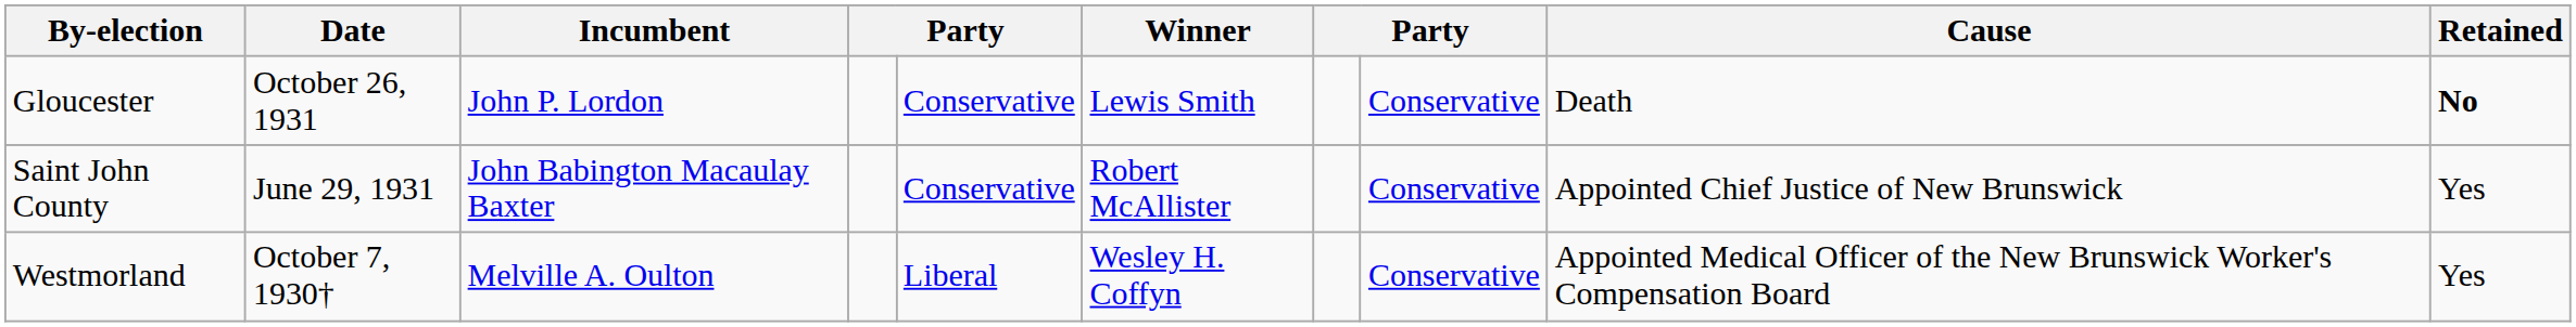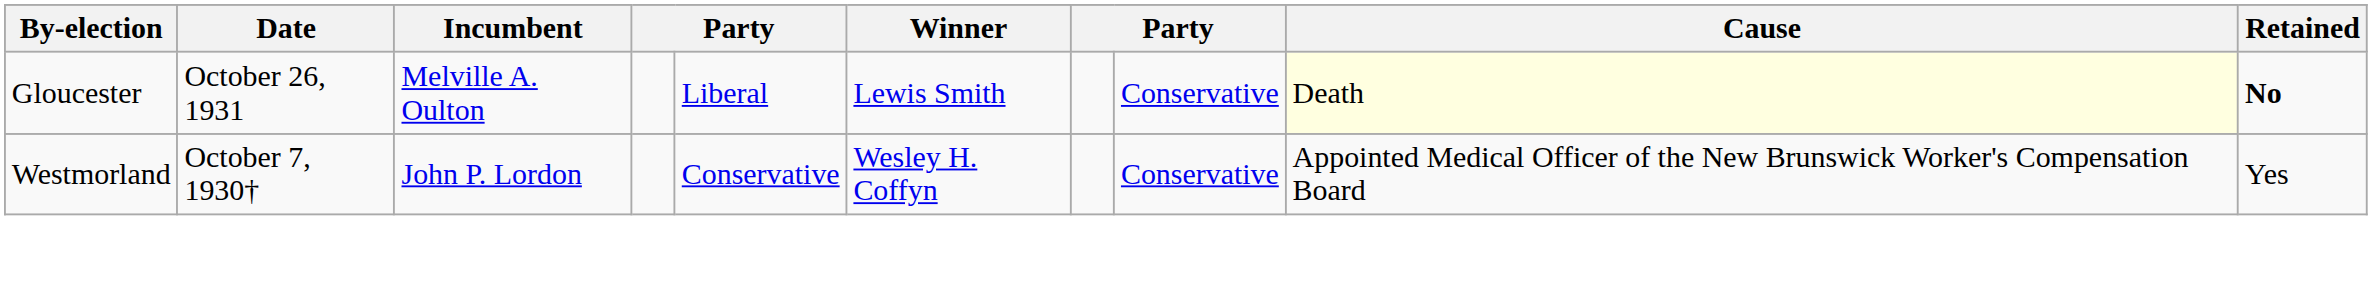Gloucester | Incumbent: John P. Lordon -> Melville A. Oulton
Gloucester | column 5: Conservative -> Liberal
Gloucester | Cause: no background -> lightyellow background
- row: Saint John County | June 29, 1931 | John Babington Macaulay Baxter | Conservative | Robert McAllister | Conservative | Appointed Chief Justice of New Brunswick | Yes
Westmorland | Incumbent: Melville A. Oulton -> John P. Lordon
Westmorland | column 5: Liberal -> Conservative
